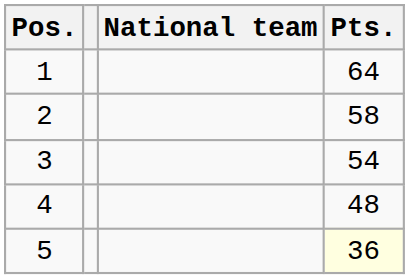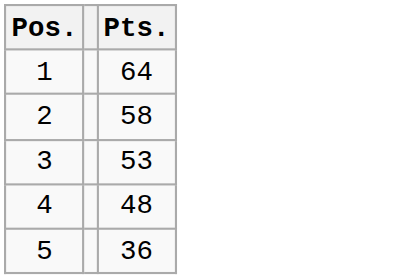- column: National team
3 | Pts.: 54 -> 53
5 | Pts.: lightyellow background -> no background
